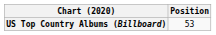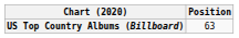US Top Country Albums (Billboard) | Position: 53 -> 63
